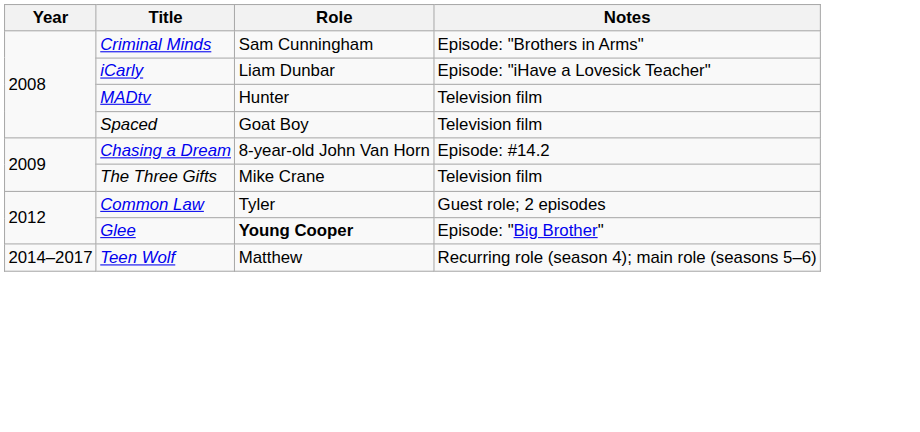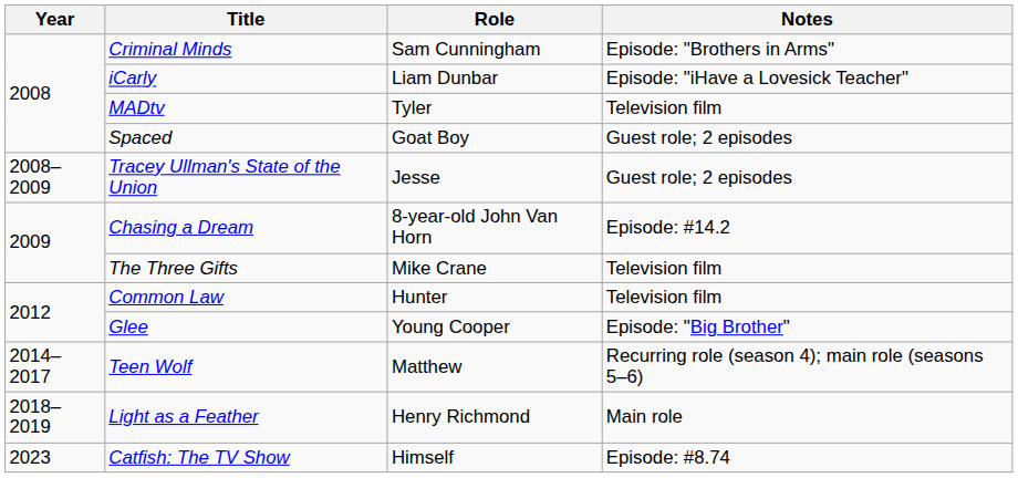MADtv | Role: Hunter -> Tyler
Spaced | Notes: Television film -> Guest role; 2 episodes
+ row: 2008–2009 | Tracey Ullman's State of the Union | Jesse | Guest role; 2 episodes
Common Law | Role: Tyler -> Hunter
Common Law | Notes: Guest role; 2 episodes -> Television film
Glee | Role: bold -> normal
+ row: 2018–2019 | Light as a Feather | Henry Richmond | Main role
+ row: 2023 | Catfish: The TV Show | Himself | Episode: #8.74
